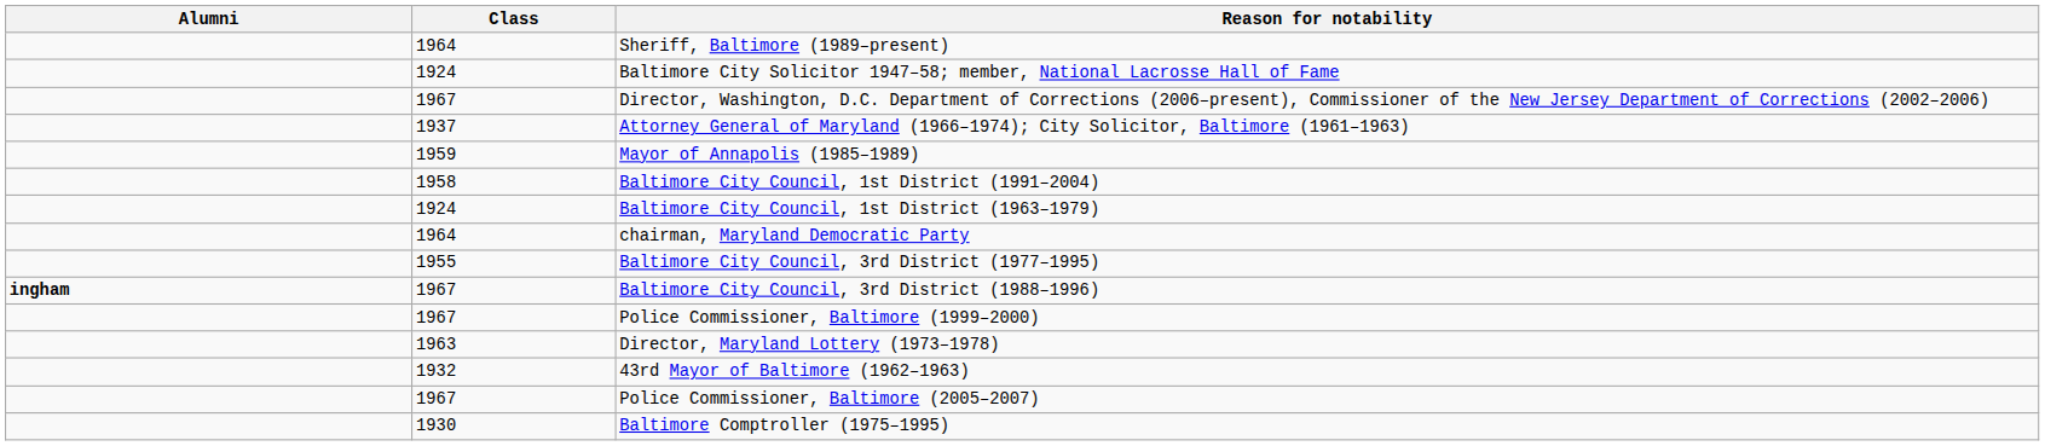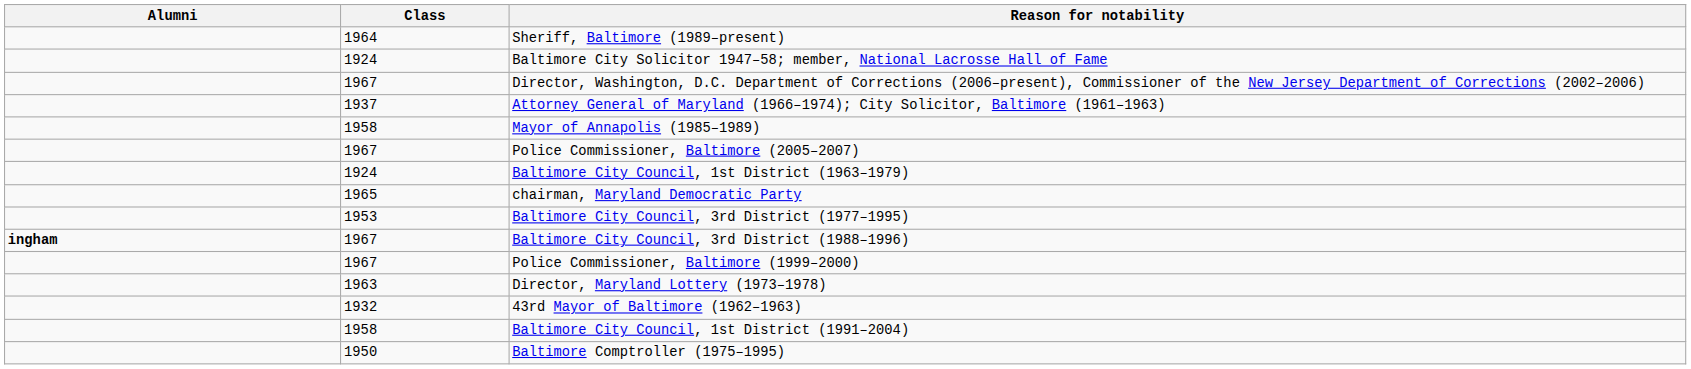Mayor of Annapolis (1985–1989) | Class: 1959 -> 1958
rows swapped: Baltimore City Council, 1st District (1991–2004) <-> Police Commissioner, Baltimore (2005–2007)
chairman, Maryland Democratic Party | Class: 1964 -> 1965
Baltimore City Council, 3rd District (1977–1995) | Class: 1955 -> 1953
Baltimore Comptroller (1975–1995) | Class: 1930 -> 1950
